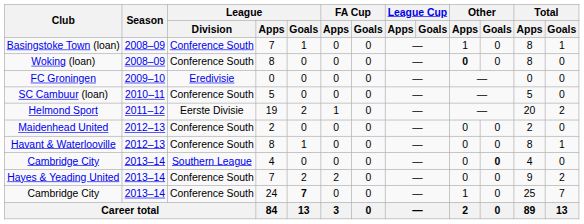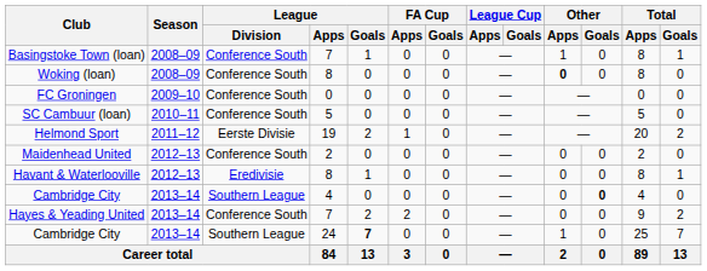FC Groningen | League / Division: Eredivisie -> Conference South
Havant & Waterlooville | League / Division: Conference South -> Eredivisie
Cambridge City / 24 | League / Division: Conference South -> Southern League
